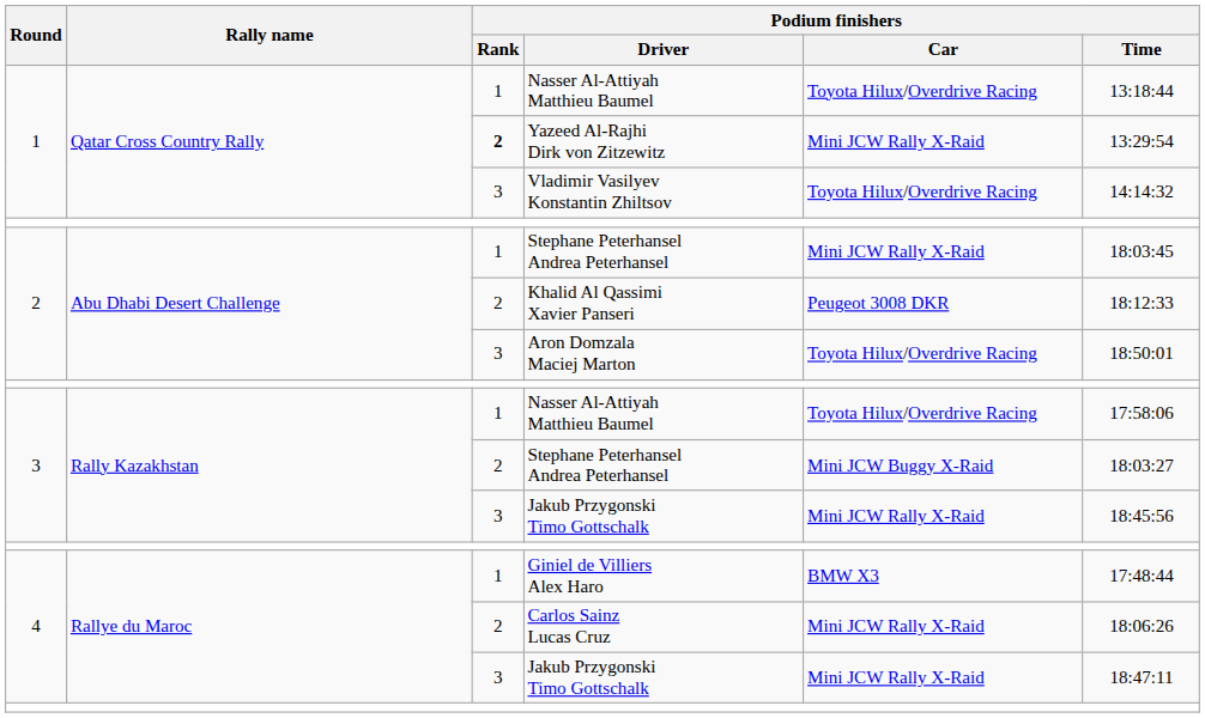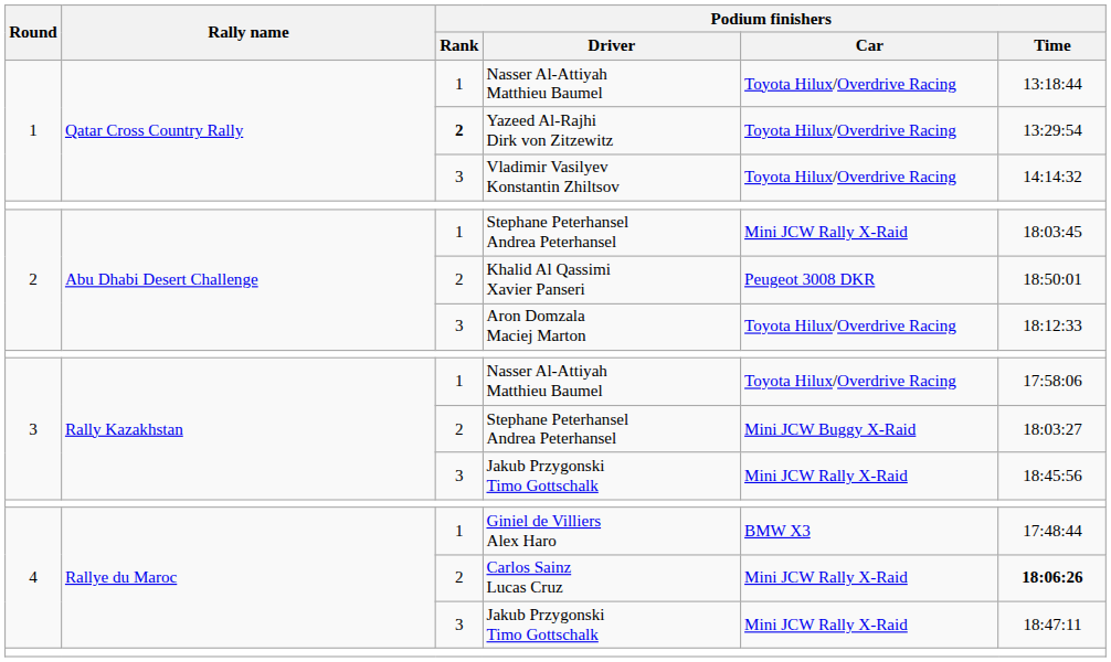Yazeed Al-Rajhi Dirk von Zitzewitz | Podium finishers / Car: Mini JCW Rally X-Raid -> Toyota Hilux/Overdrive Racing
Khalid Al Qassimi Xavier Panseri | Podium finishers / Time: 18:12:33 -> 18:50:01
Aron Domzala Maciej Marton | Podium finishers / Time: 18:50:01 -> 18:12:33
Carlos Sainz Lucas Cruz | Podium finishers / Time: normal -> bold
